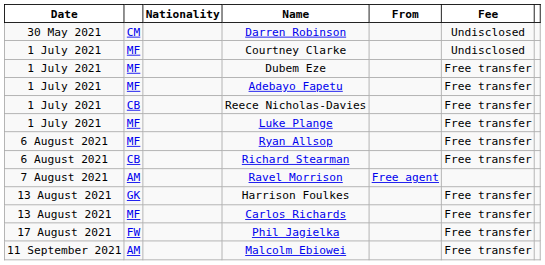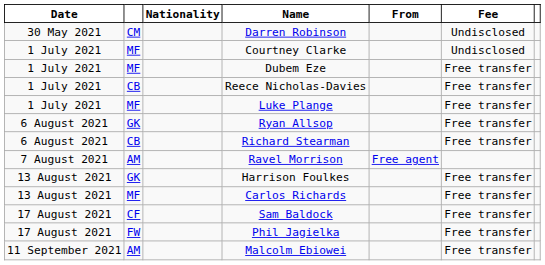- row: 1 July 2021 | MF | Adebayo Fapetu | Free transfer
Ryan Allsop | column 2: MF -> GK
+ row: 17 August 2021 | CF | Sam Baldock | Free transfer
